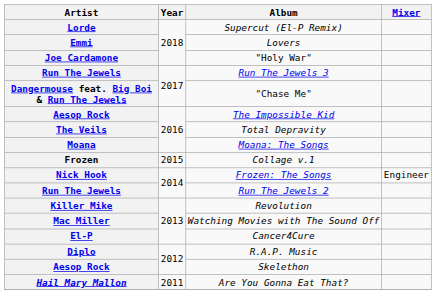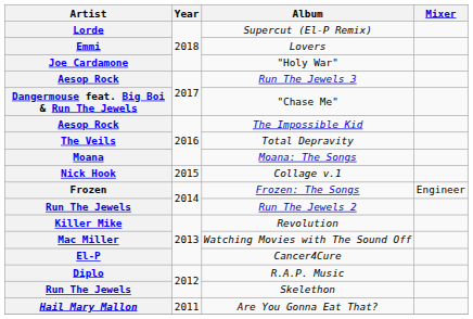Run The Jewels 3 | Artist: Run The Jewels -> Aesop Rock
Collage v.1 | Artist: Frozen -> Nick Hook
Frozen: The Songs | Artist: Nick Hook -> Frozen
Skelethon | Artist: Aesop Rock -> Run The Jewels
